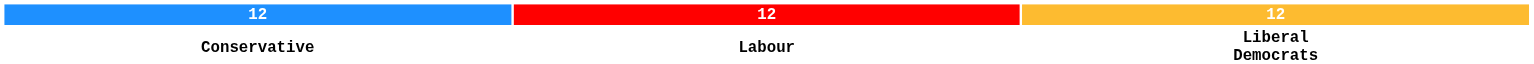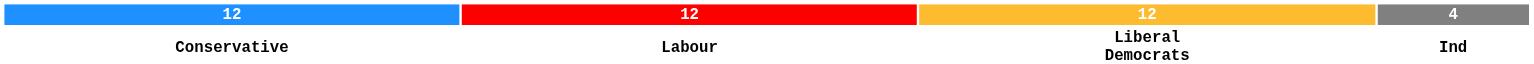+ column: 4 | Ind
